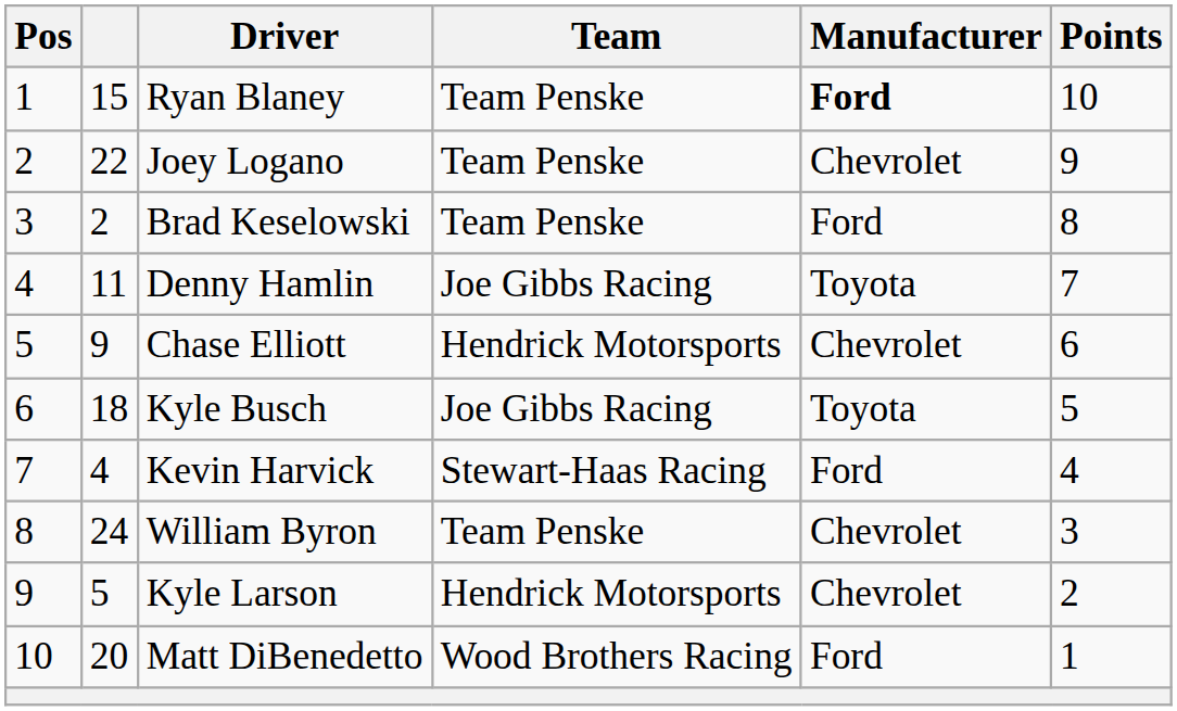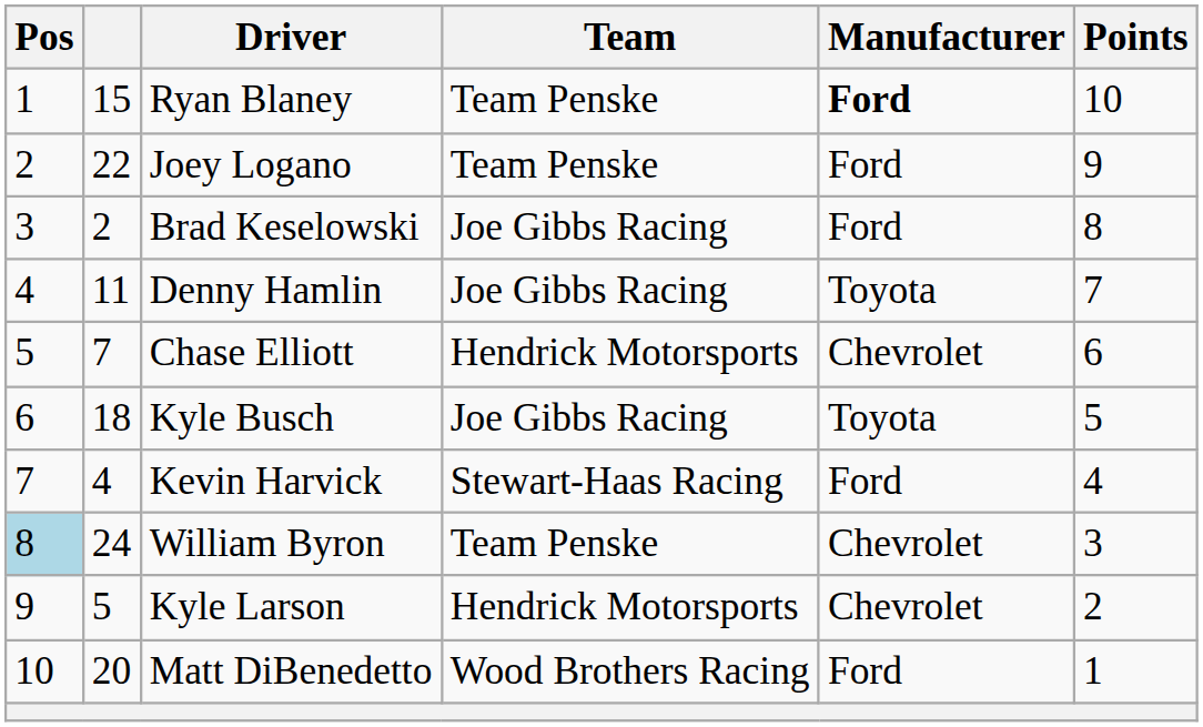Joey Logano | Manufacturer: Chevrolet -> Ford
Brad Keselowski | Team: Team Penske -> Joe Gibbs Racing
Chase Elliott | column 2: 9 -> 7
William Byron | Pos: no background -> lightblue background
